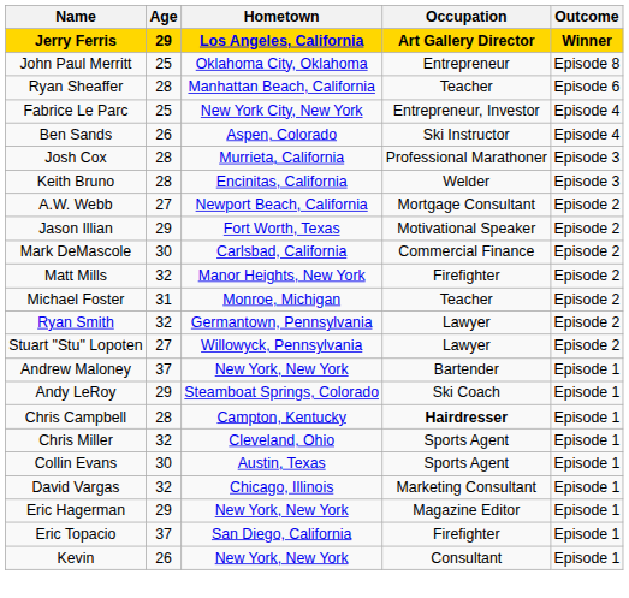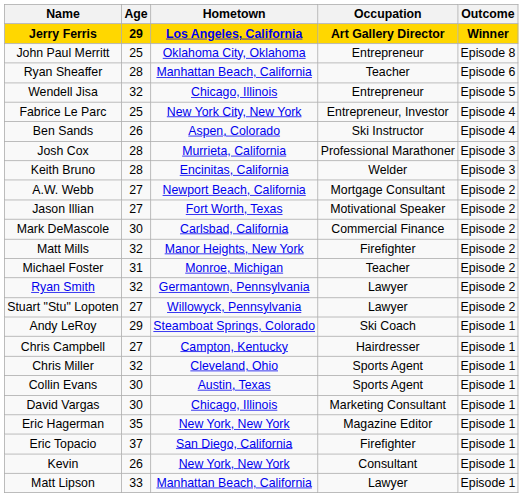+ row: Wendell Jisa | 32 | Chicago, Illinois | Entrepreneur | Episode 5
Jason Illian | Age: 29 -> 27
- row: Andrew Maloney | 37 | New York, New York | Bartender | Episode 1
Chris Campbell | Age: 28 -> 27
Chris Campbell | Occupation: bold -> normal
David Vargas | Age: 32 -> 30
Eric Hagerman | Age: 29 -> 35
+ row: Matt Lipson | 33 | Manhattan Beach, California | Lawyer | Episode 1
